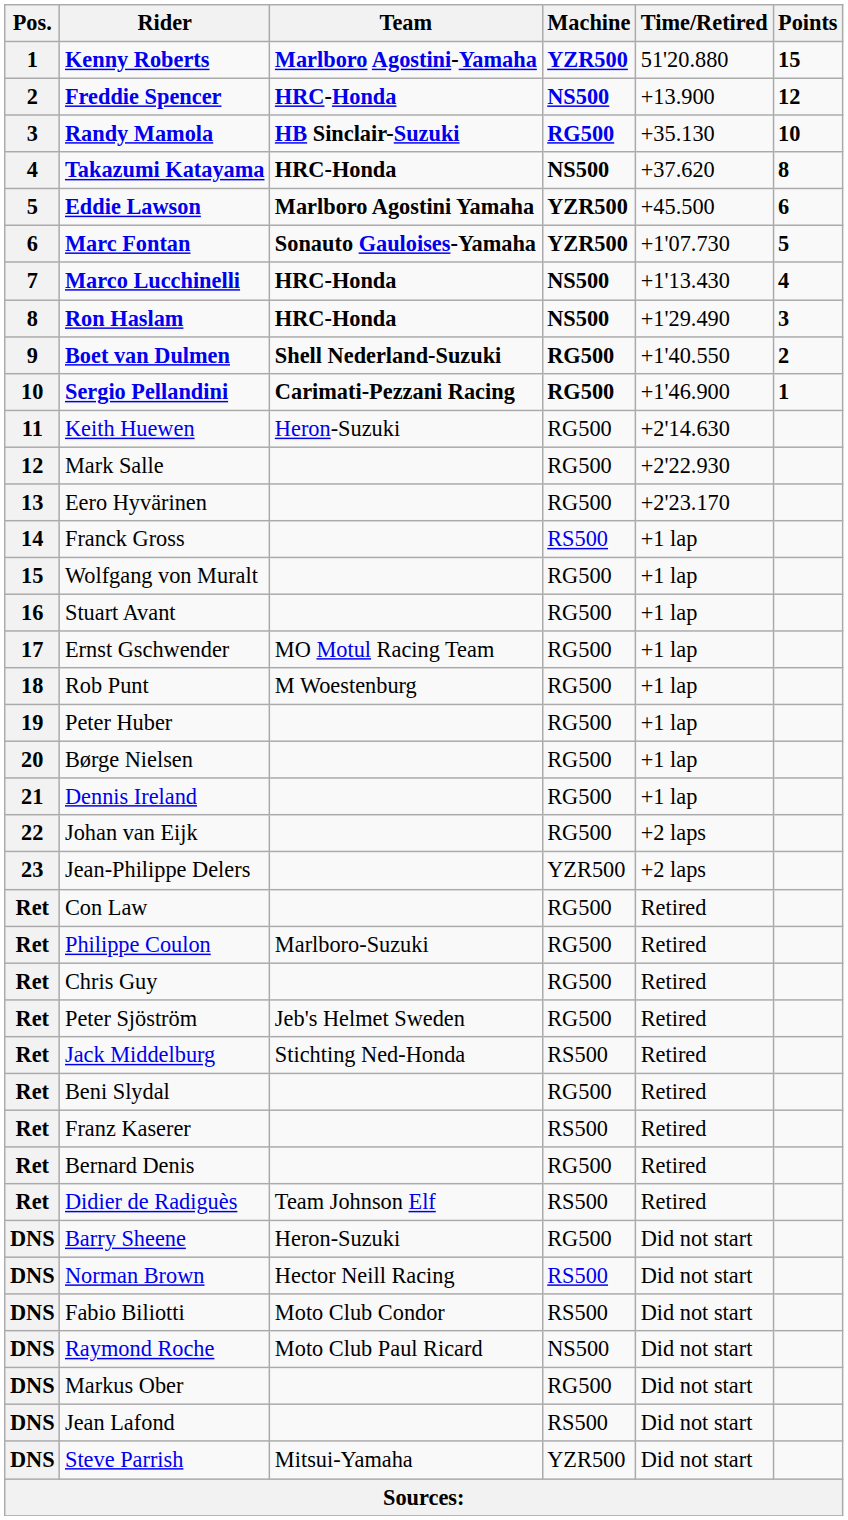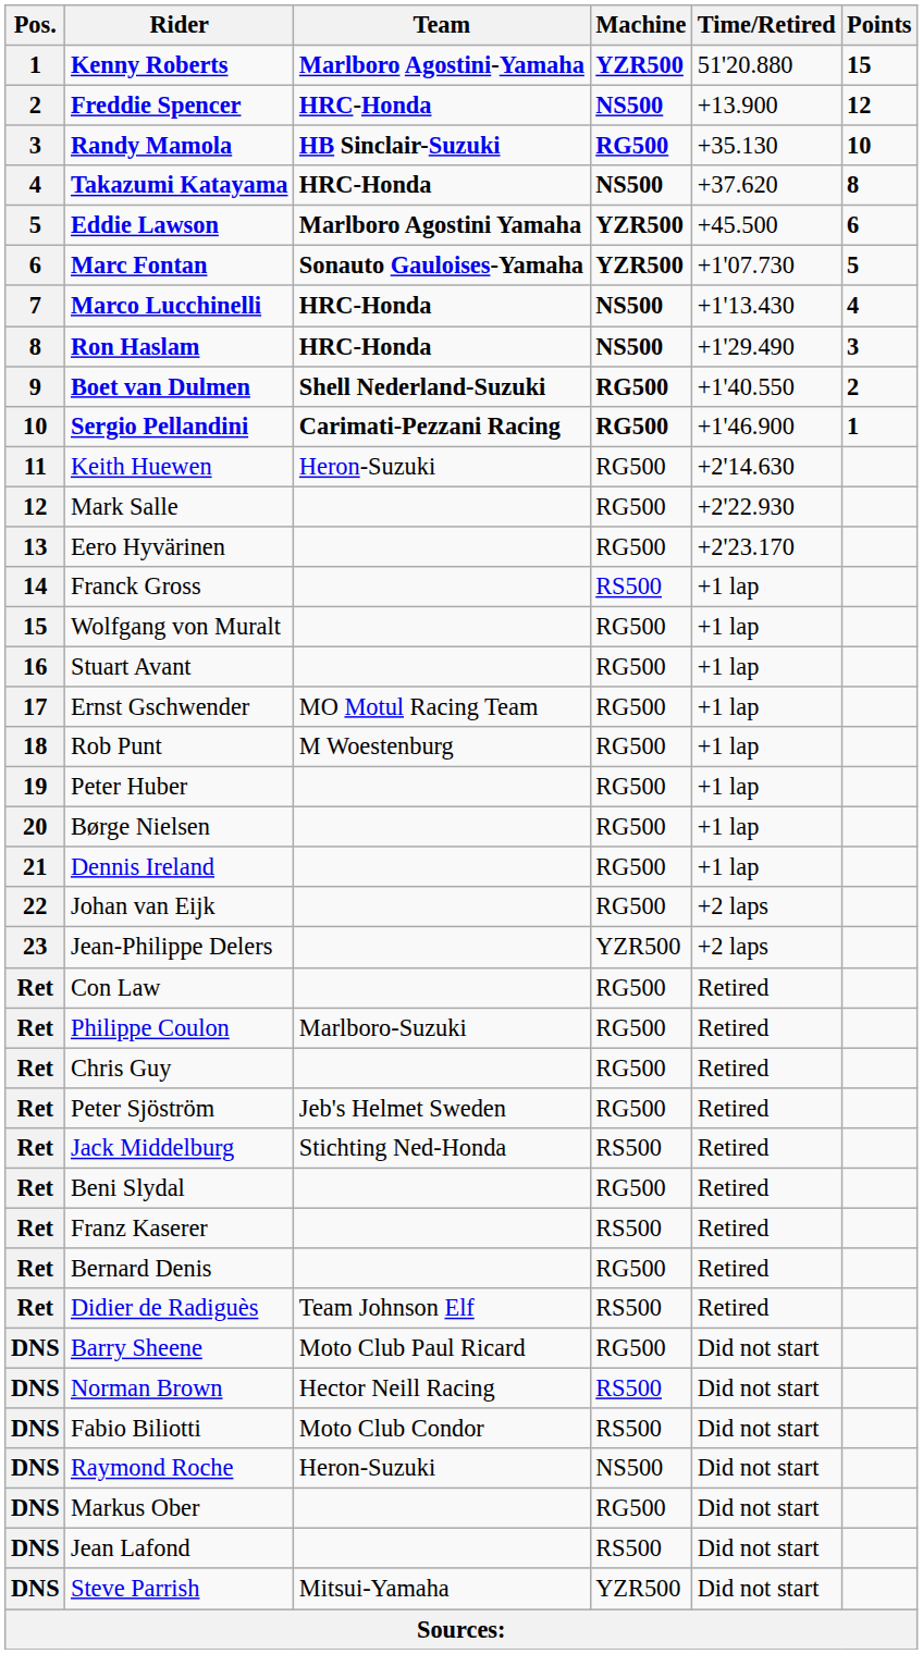Barry Sheene | Team: Heron-Suzuki -> Moto Club Paul Ricard
Raymond Roche | Team: Moto Club Paul Ricard -> Heron-Suzuki
